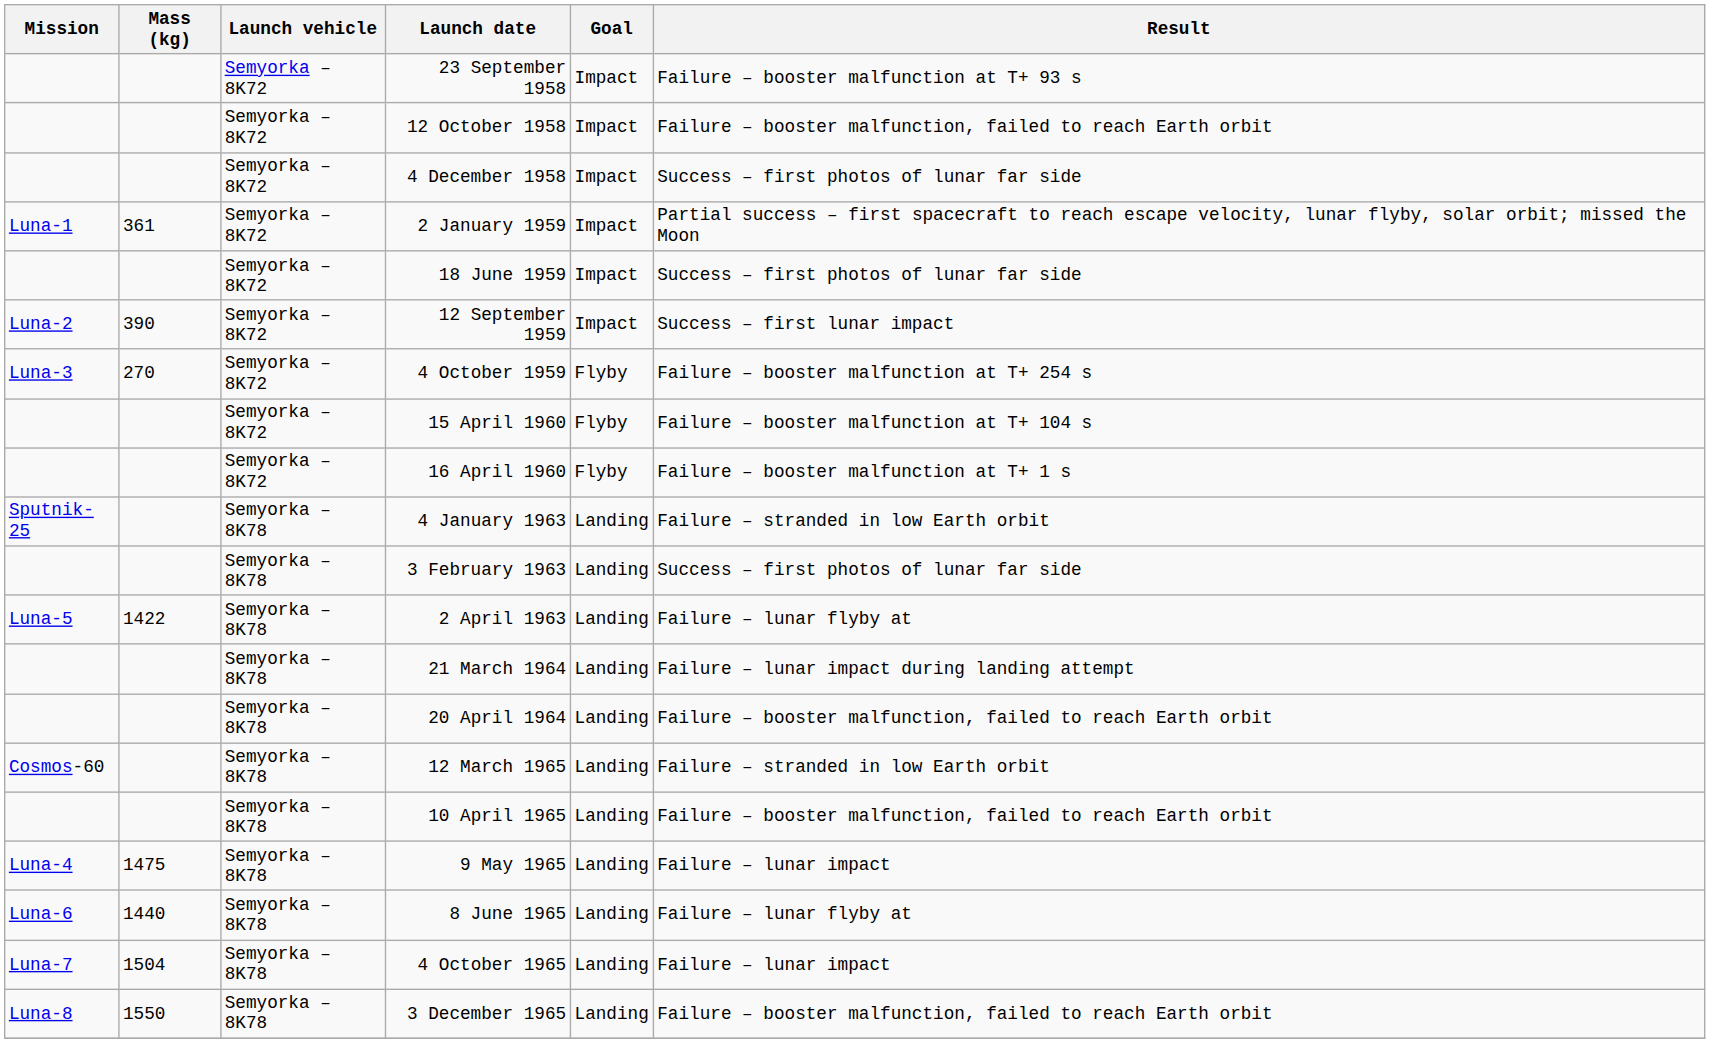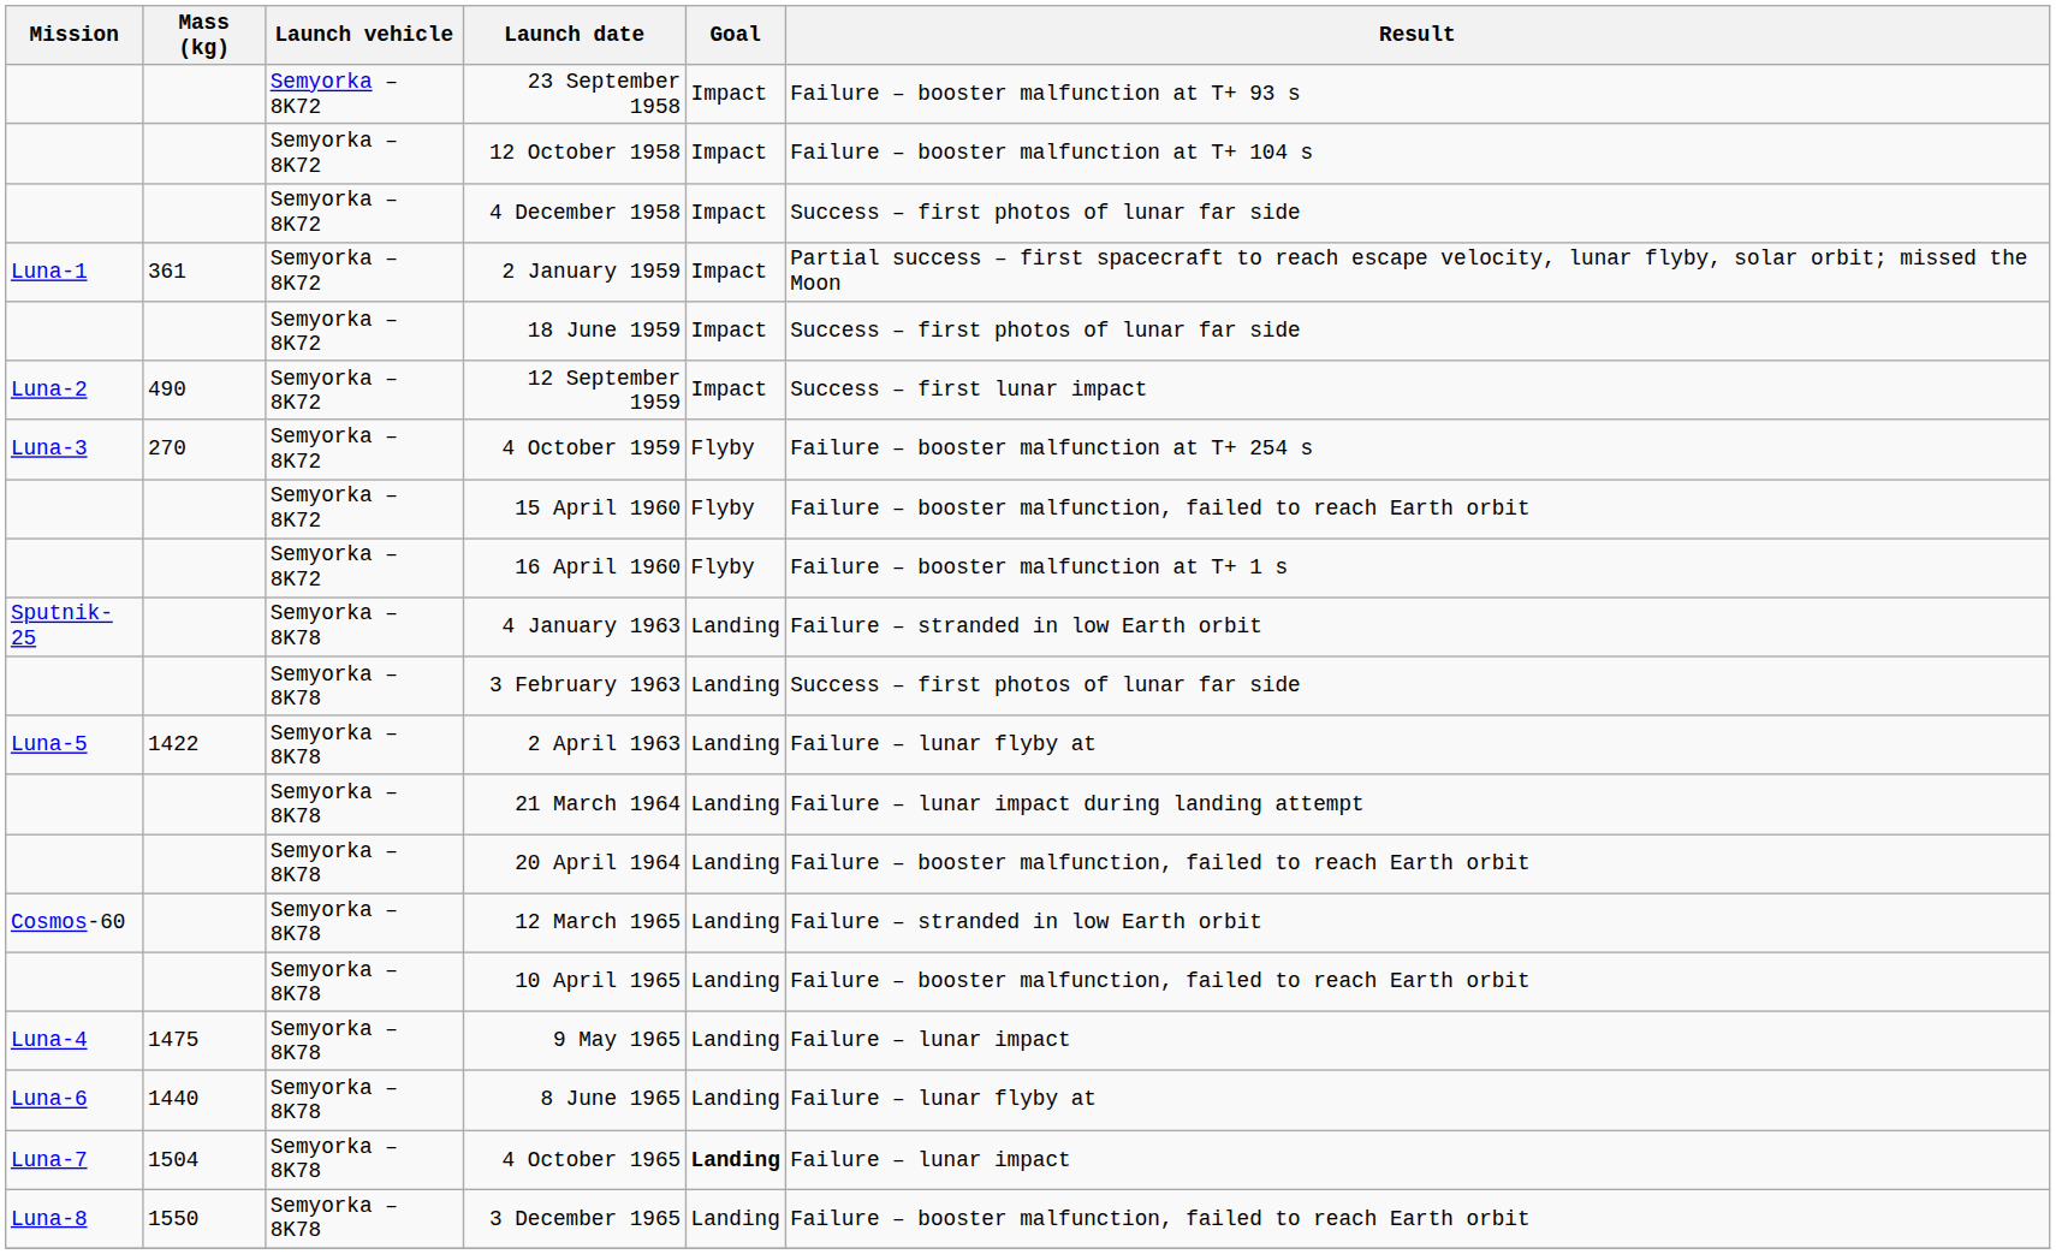12 October 1958 | Result: Failure – booster malfunction, failed to reach Earth orbit -> Failure – booster malfunction at T+ 104 s
12 September 1959 | Mass (kg): 390 -> 490
15 April 1960 | Result: Failure – booster malfunction at T+ 104 s -> Failure – booster malfunction, failed to reach Earth orbit
4 October 1965 | Goal: normal -> bold
